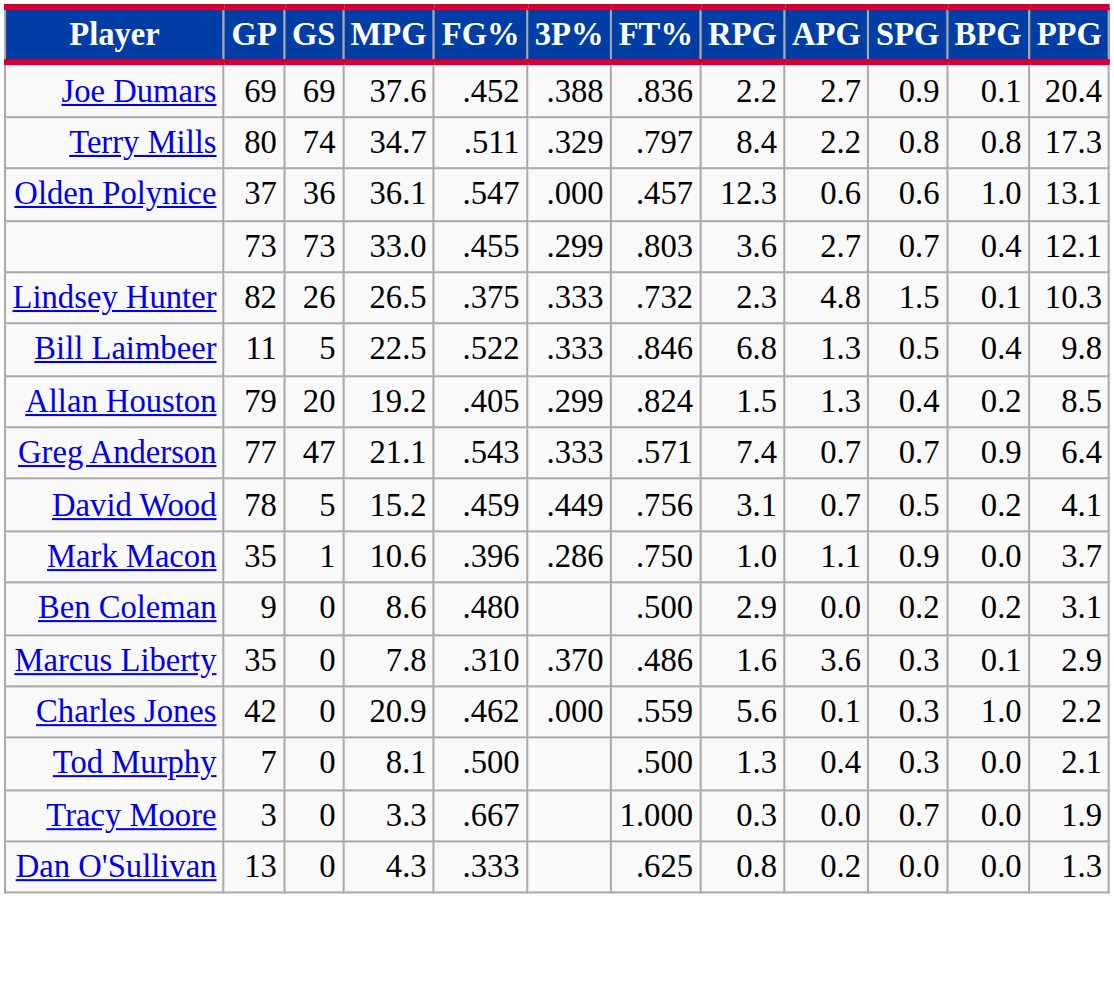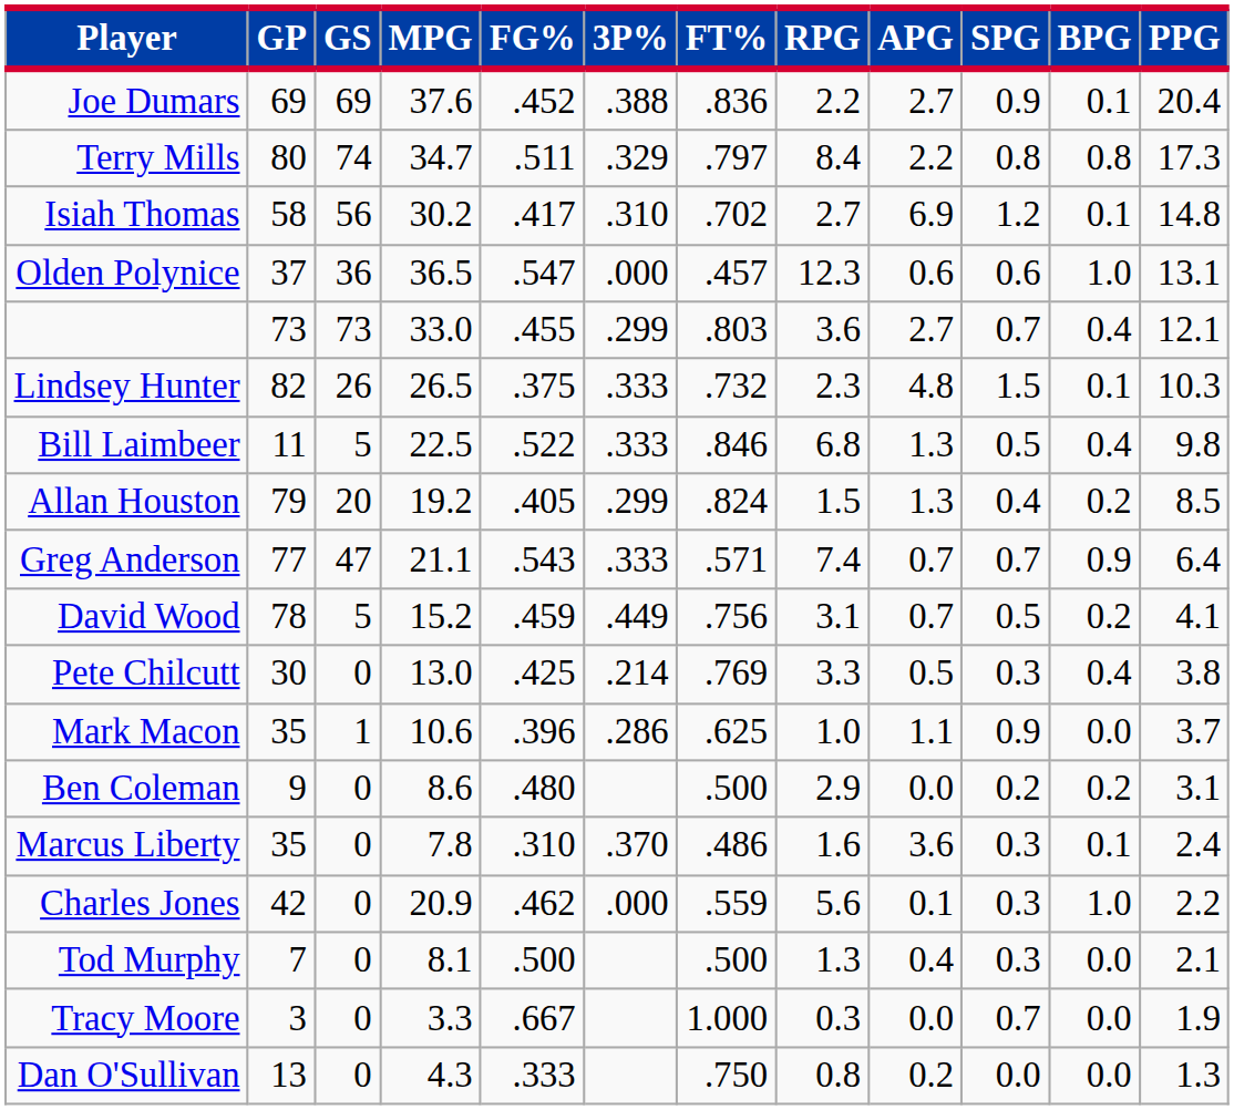+ row: Isiah Thomas | 58 | 56 | 30.2 | .417 | .310 | .702 | 2.7 | 6.9 | 1.2 | 0.1 | 14.8
Olden Polynice | MPG: 36.1 -> 36.5
+ row: Pete Chilcutt | 30 | 0 | 13.0 | .425 | .214 | .769 | 3.3 | 0.5 | 0.3 | 0.4 | 3.8
Mark Macon | FT%: .750 -> .625
Marcus Liberty | PPG: 2.9 -> 2.4
Dan O'Sullivan | FT%: .625 -> .750
